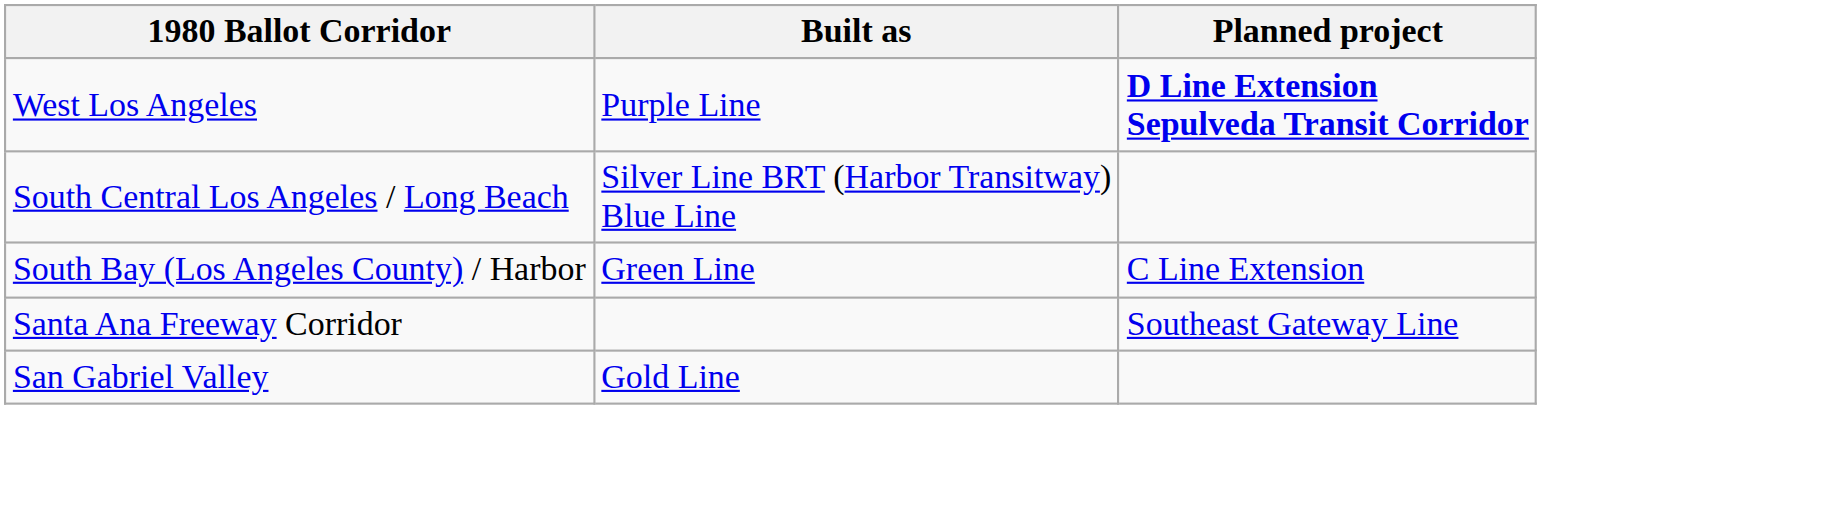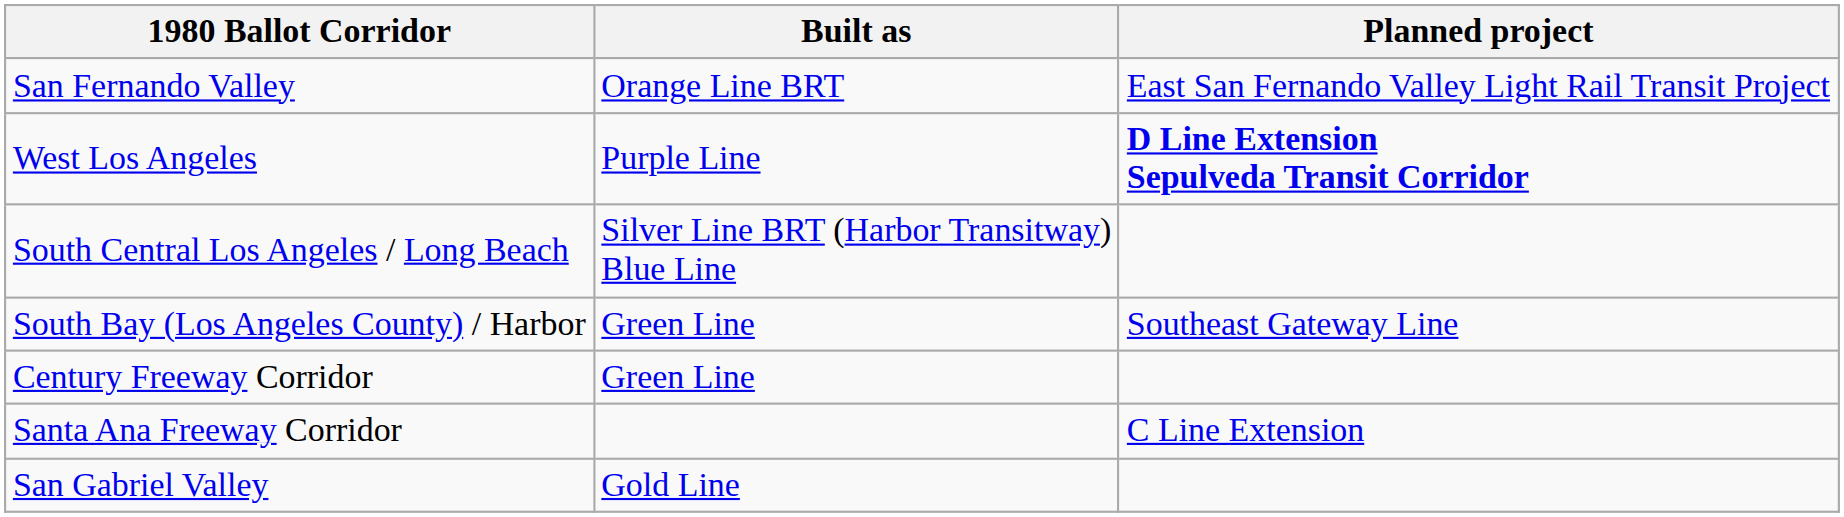+ row: San Fernando Valley | Orange Line BRT | East San Fernando Valley Light Rail Transit Project
South Bay (Los Angeles County) / Harbor | Planned project: C Line Extension -> Southeast Gateway Line
+ row: Century Freeway Corridor | Green Line
Santa Ana Freeway Corridor | Planned project: Southeast Gateway Line -> C Line Extension
